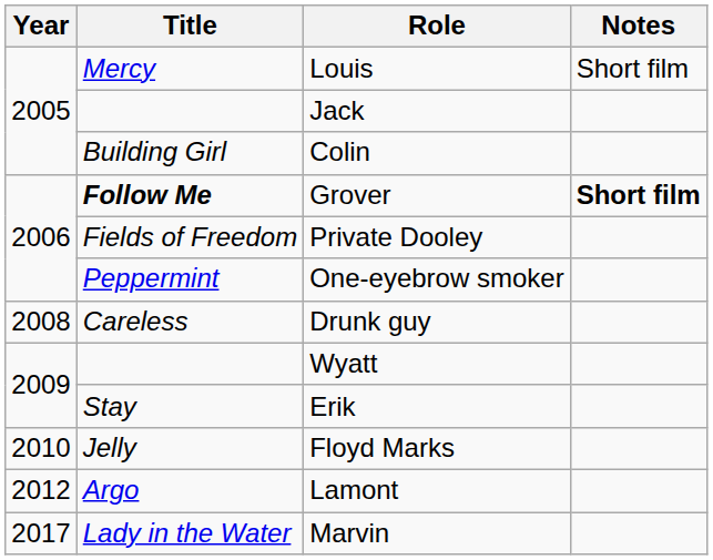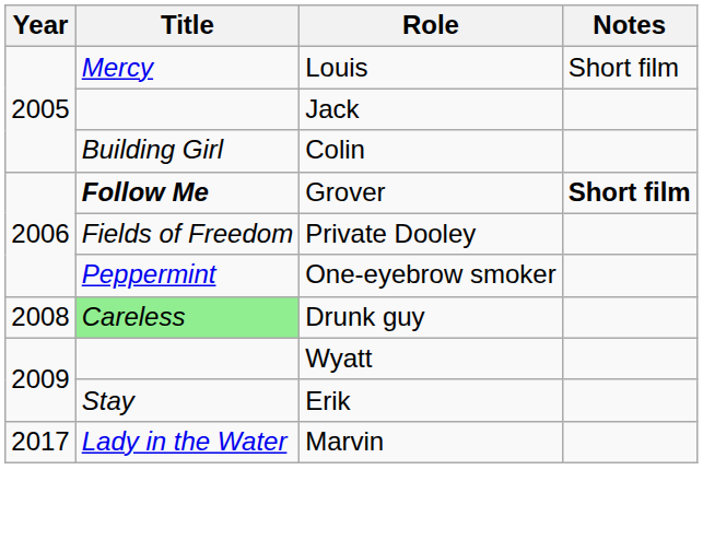Drunk guy | Title: no background -> lightgreen background
- row: 2010 | Jelly | Floyd Marks
- row: 2012 | Argo | Lamont
